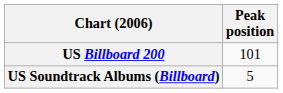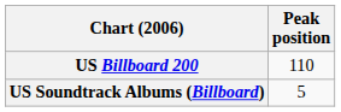US Billboard 200 | Peak position: 101 -> 110
